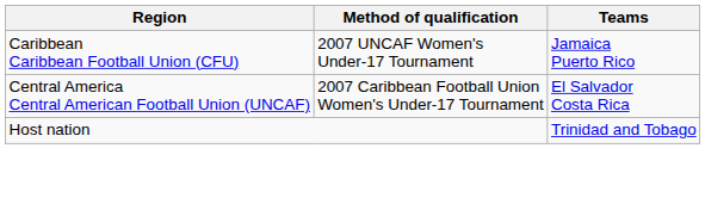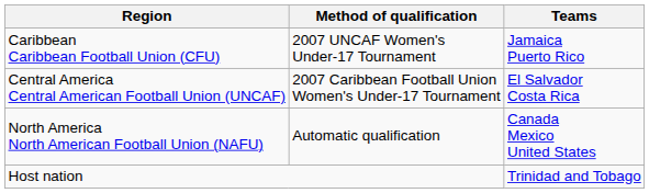+ row: North America North American Football Union (NAFU) | Automatic qualification | Canada Mexico United States
